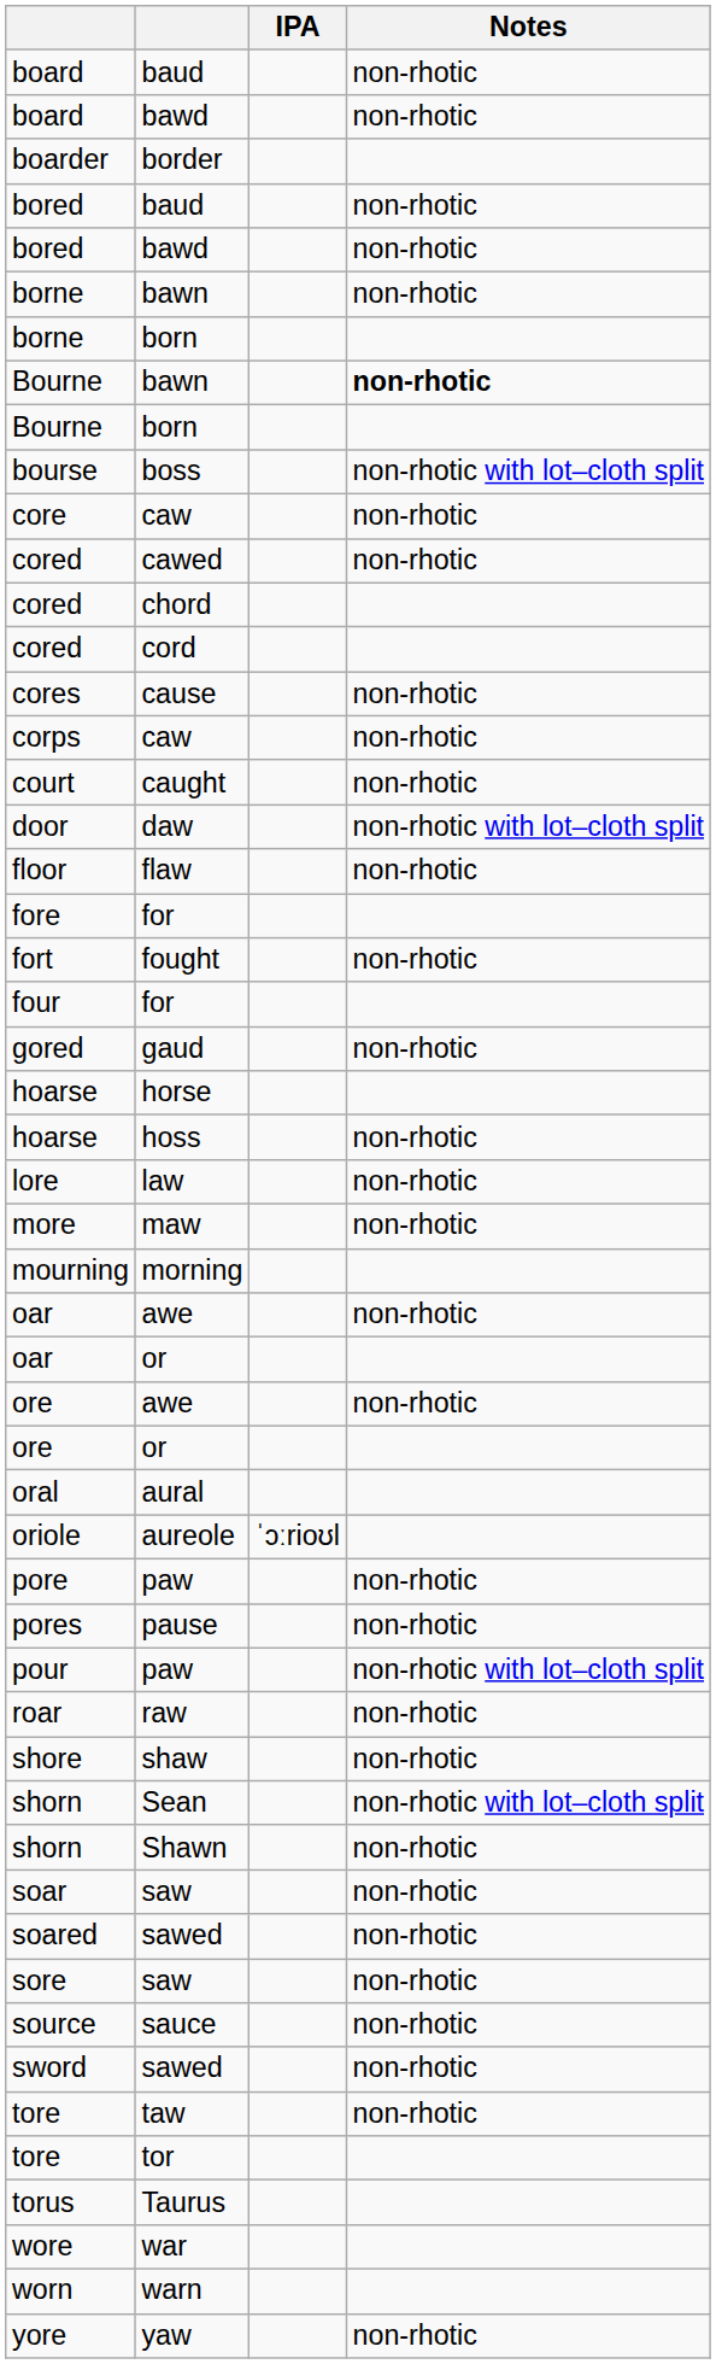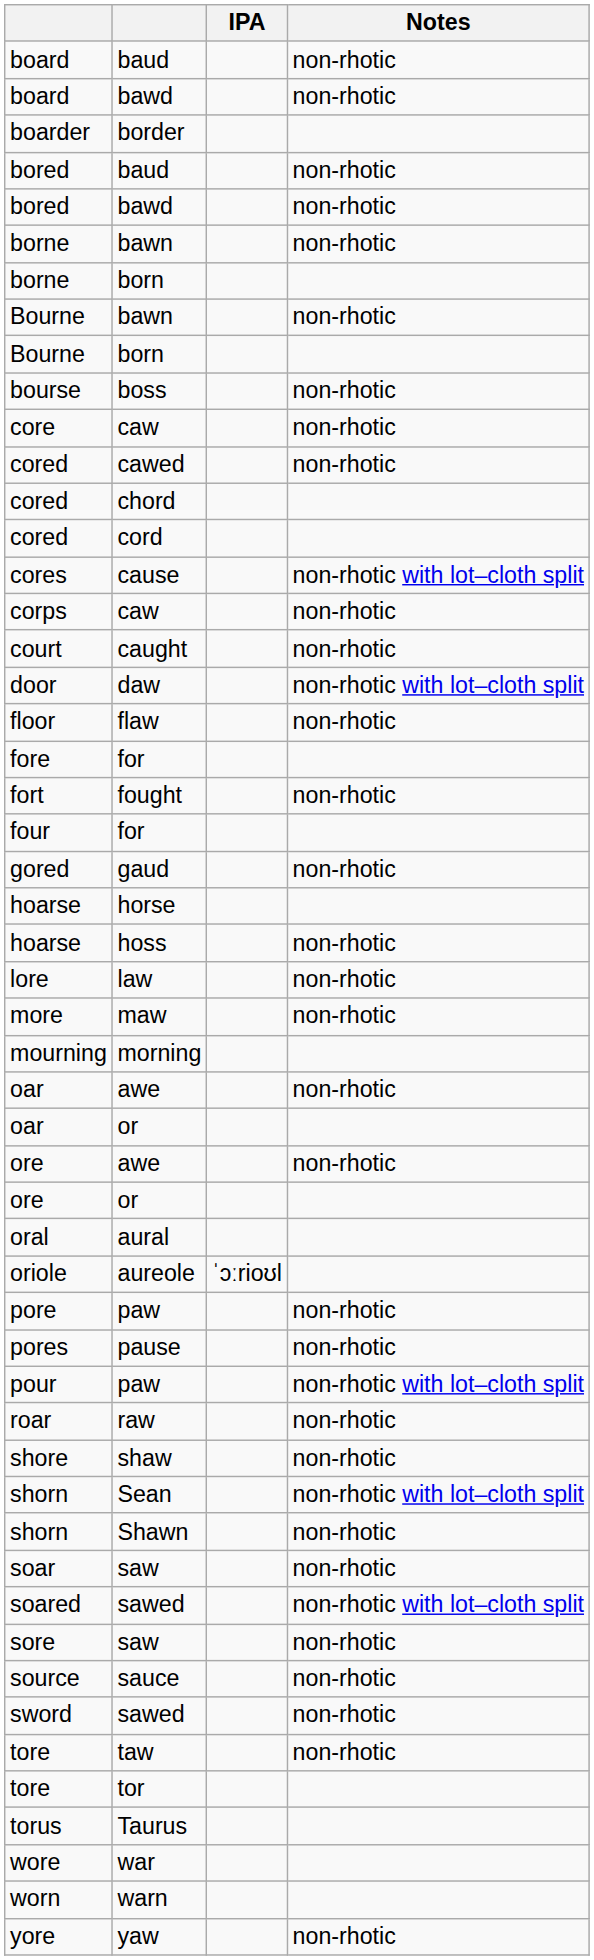Bourne / bawn | Notes: bold -> normal
bourse | Notes: non-rhotic with lot–cloth split -> non-rhotic
cores | Notes: non-rhotic -> non-rhotic with lot–cloth split
soared | Notes: non-rhotic -> non-rhotic with lot–cloth split
